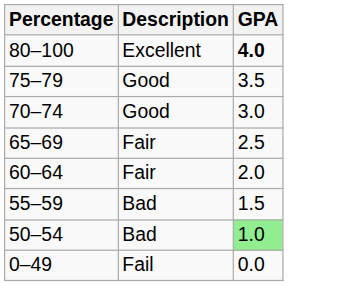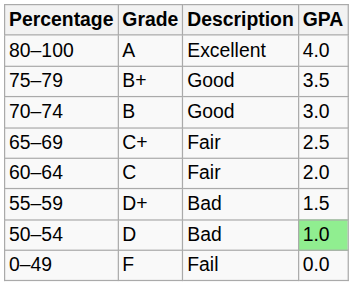+ column: Grade | A | B+ | B | C+ | C | D+ | D | F
80–100 | GPA: bold -> normal
